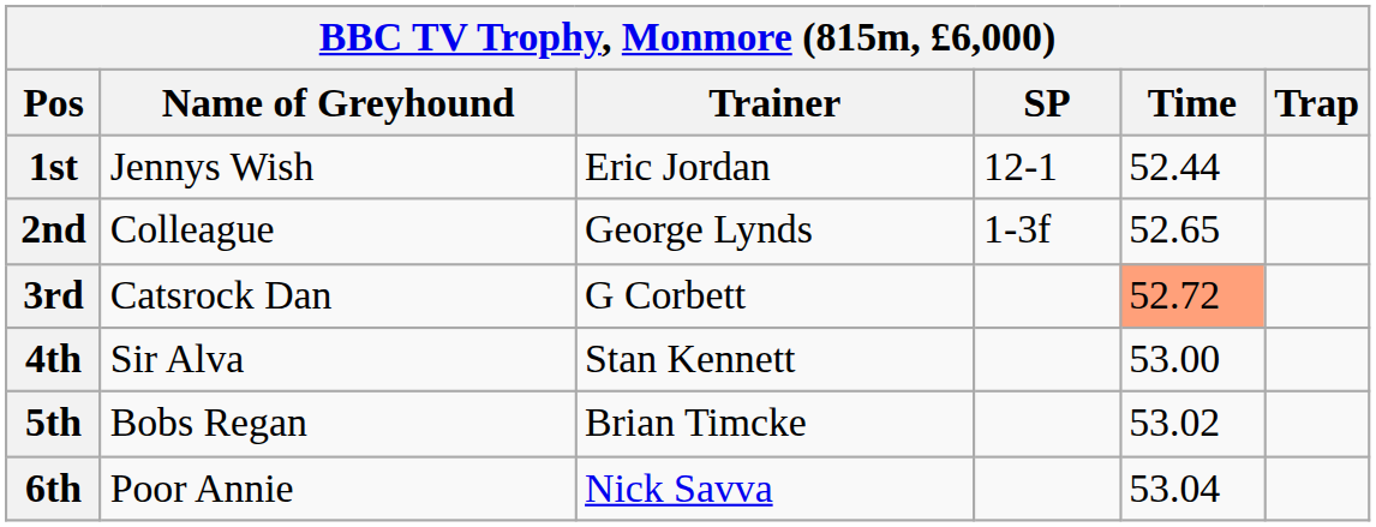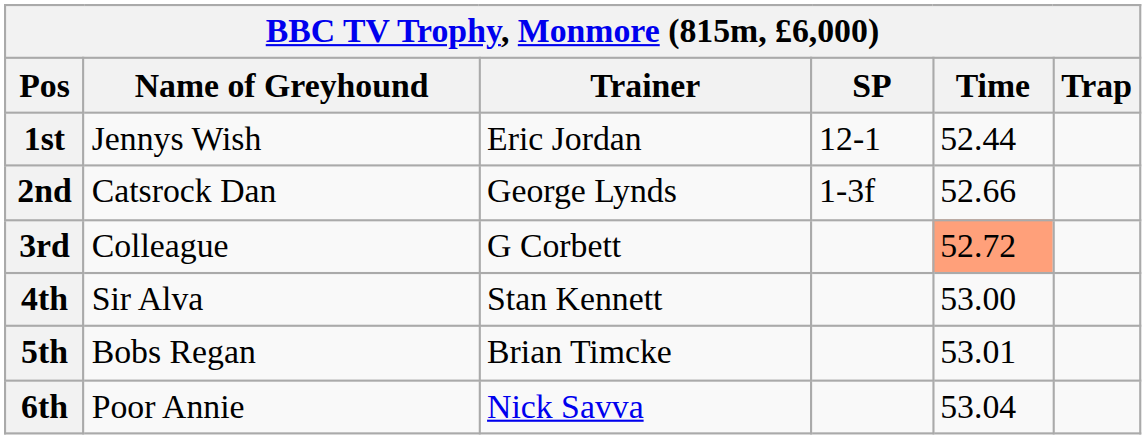2nd | Name of Greyhound: Colleague -> Catsrock Dan
2nd | Time: 52.65 -> 52.66
3rd | Name of Greyhound: Catsrock Dan -> Colleague
5th | Time: 53.02 -> 53.01
